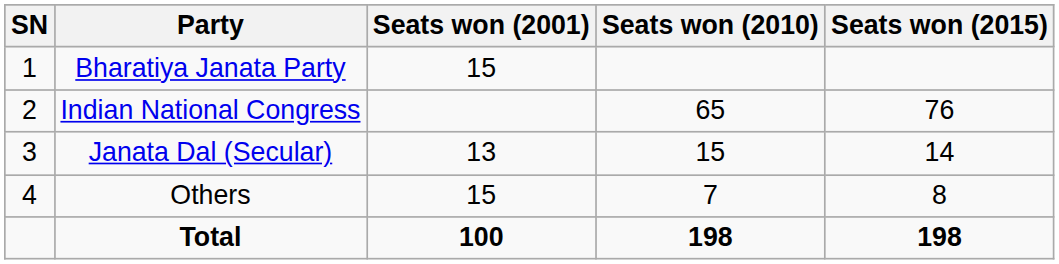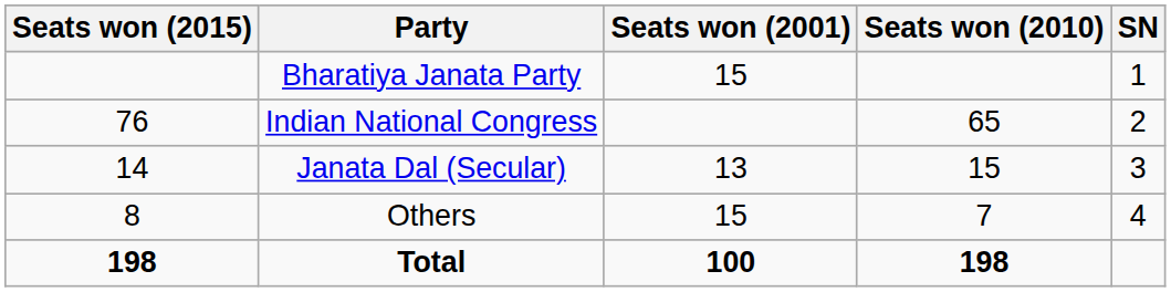columns swapped: SN <-> Seats won (2015)
